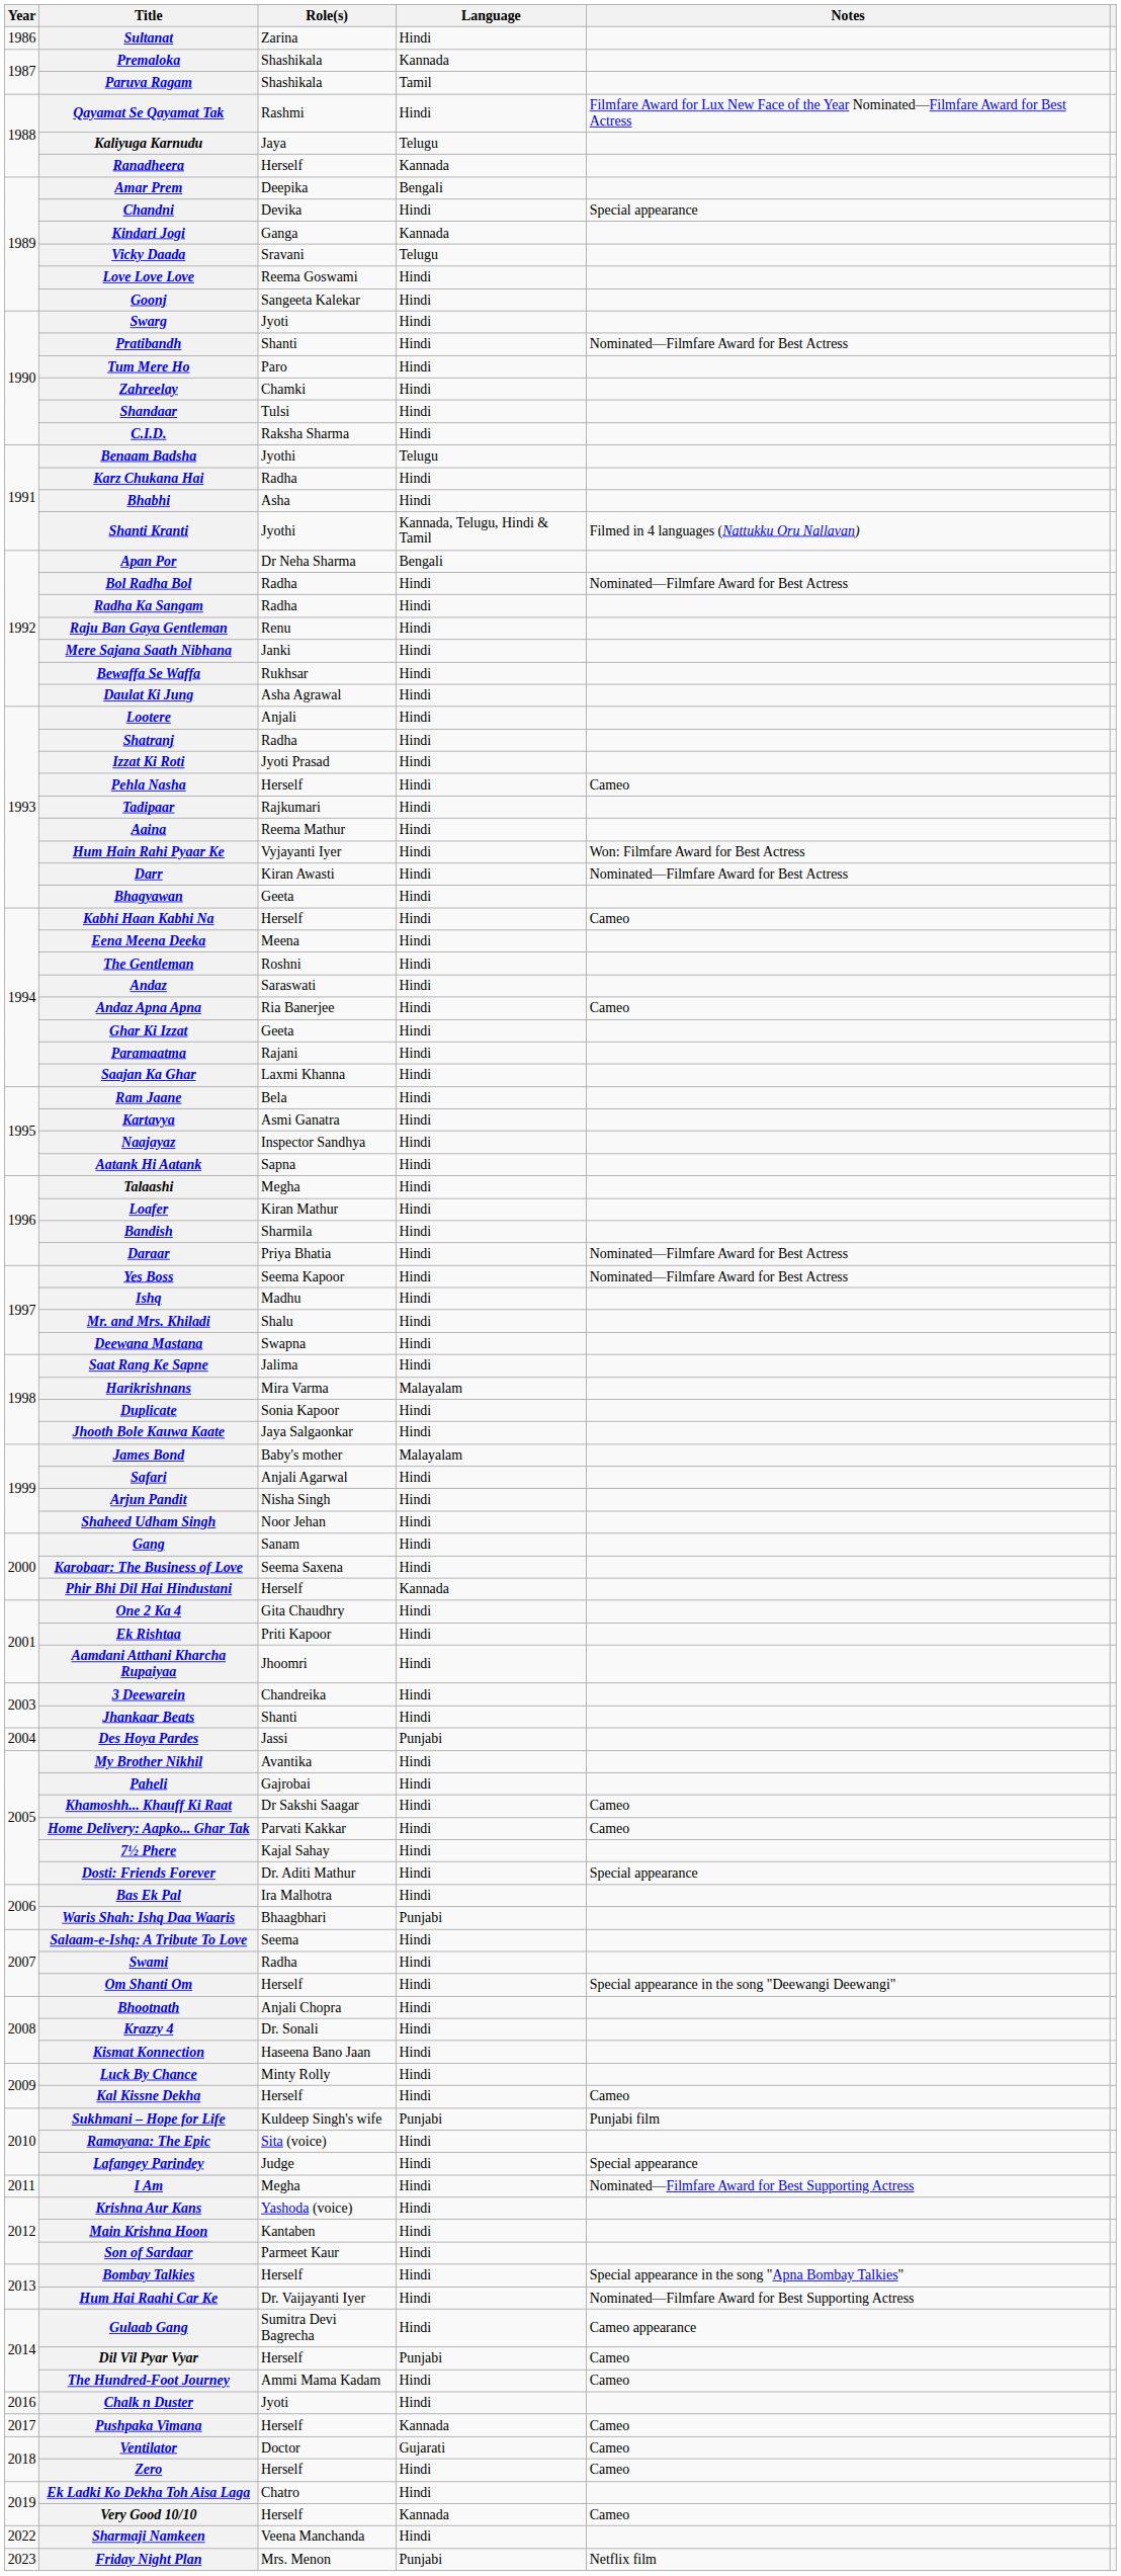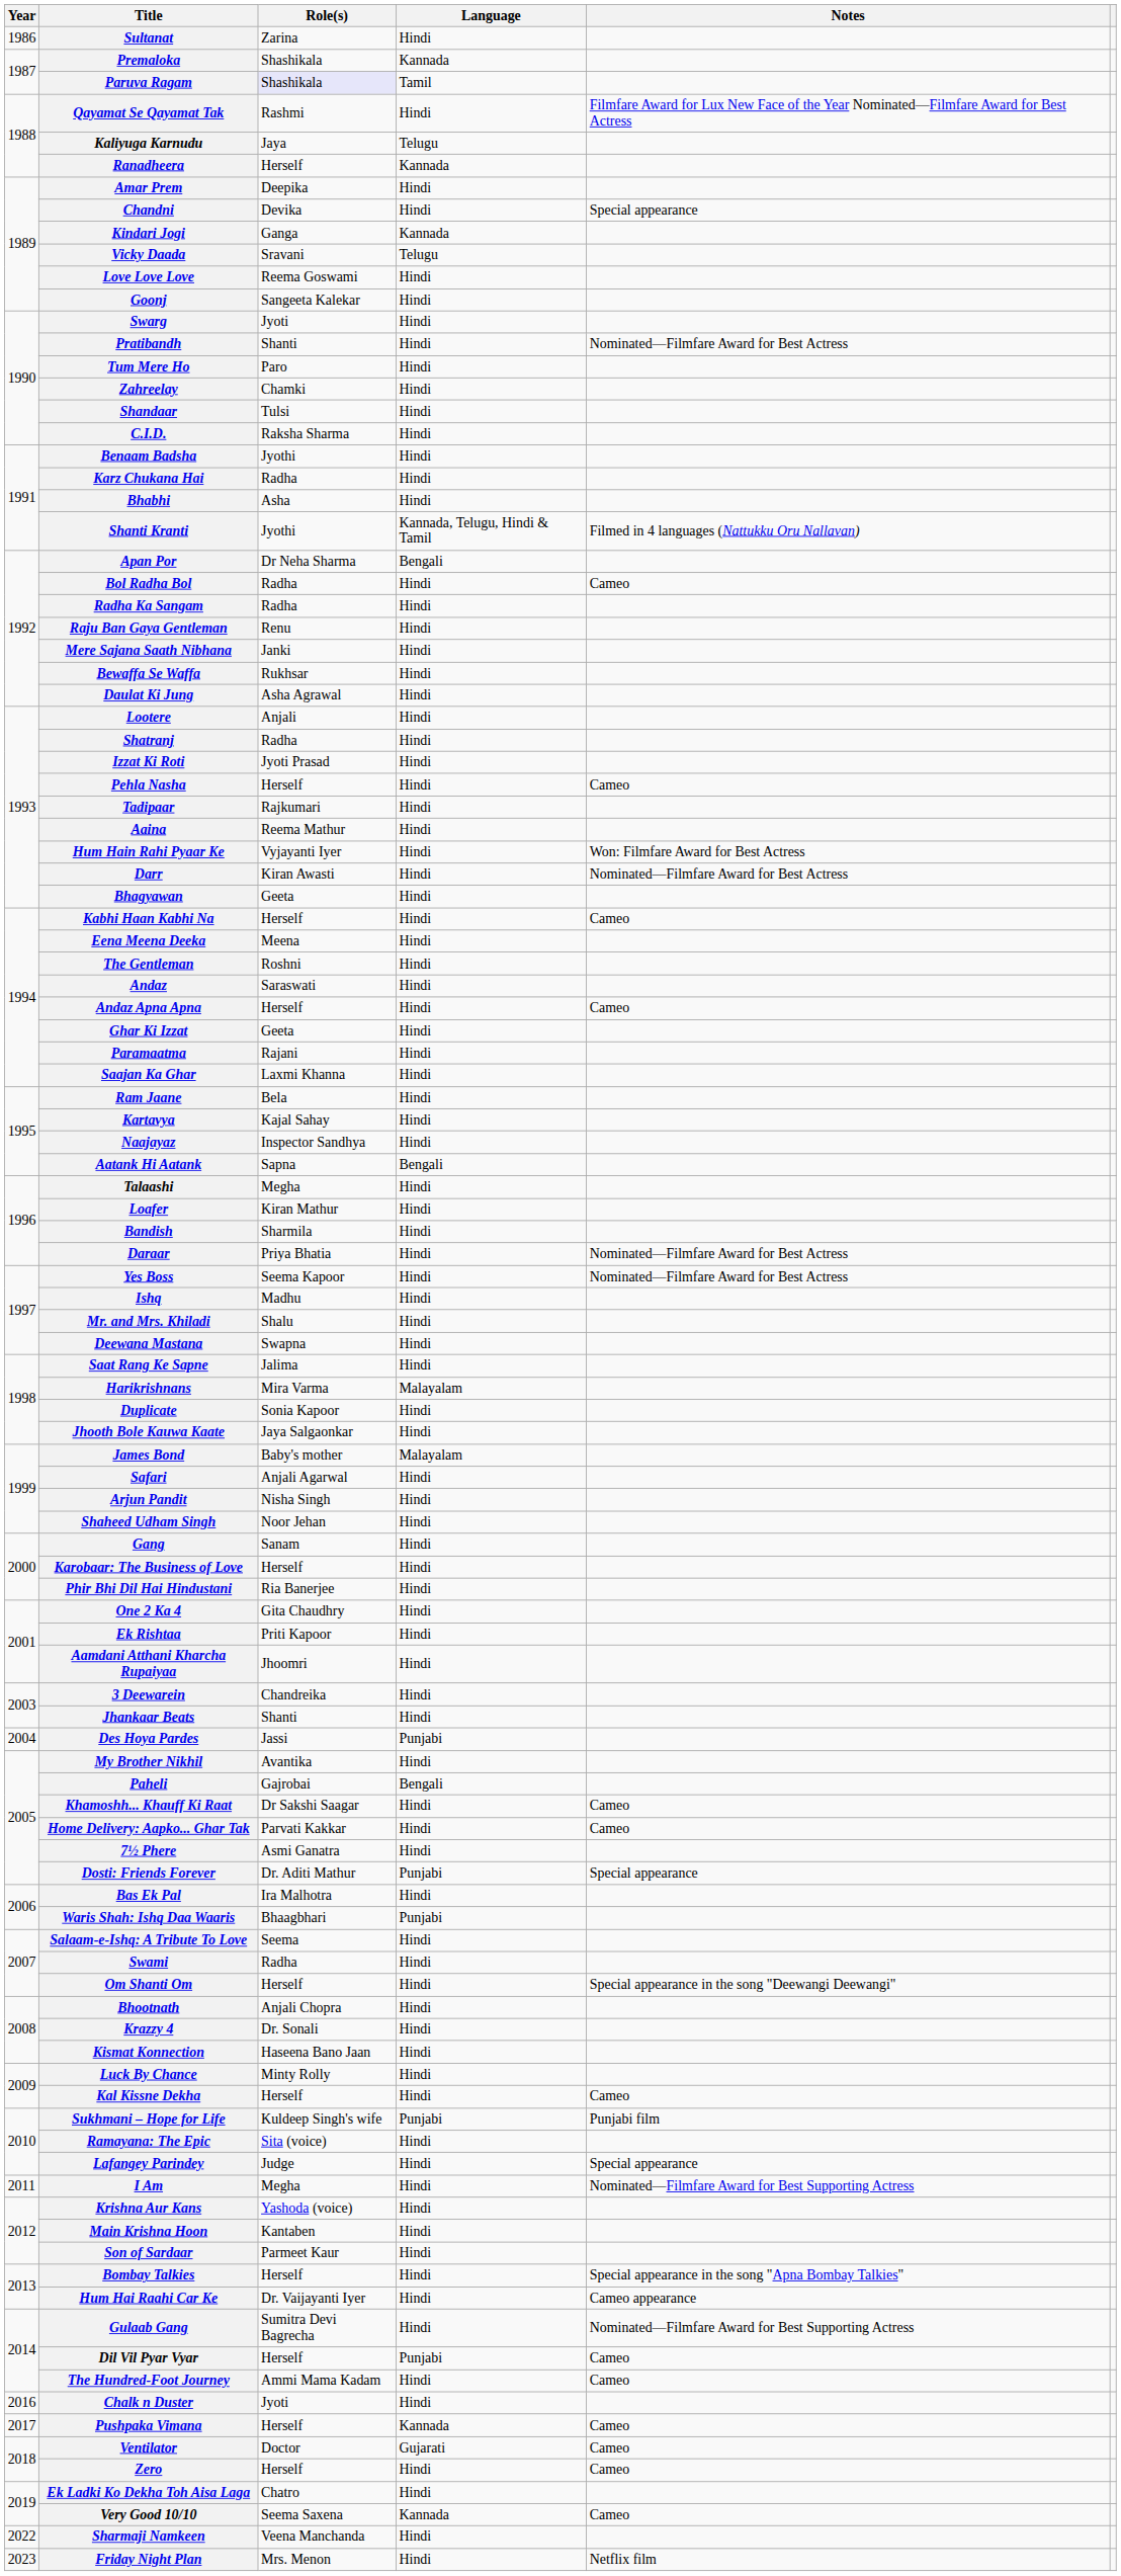Paruva Ragam | Role(s): no background -> lavender background
Amar Prem | Language: Bengali -> Hindi
Benaam Badsha | Language: Telugu -> Hindi
Bol Radha Bol | Notes: Nominated—Filmfare Award for Best Actress -> Cameo
Andaz Apna Apna | Role(s): Ria Banerjee -> Herself
Kartavya | Role(s): Asmi Ganatra -> Kajal Sahay
Aatank Hi Aatank | Language: Hindi -> Bengali
Karobaar: The Business of Love | Role(s): Seema Saxena -> Herself
Phir Bhi Dil Hai Hindustani | Role(s): Herself -> Ria Banerjee
Phir Bhi Dil Hai Hindustani | Language: Kannada -> Hindi
Paheli | Language: Hindi -> Bengali
7½ Phere | Role(s): Kajal Sahay -> Asmi Ganatra
Dosti: Friends Forever | Language: Hindi -> Punjabi
Hum Hai Raahi Car Ke | Notes: Nominated—Filmfare Award for Best Supporting Actress -> Cameo appearance
Gulaab Gang | Notes: Cameo appearance -> Nominated—Filmfare Award for Best Supporting Actress
Very Good 10/10 | Role(s): Herself -> Seema Saxena
Friday Night Plan | Language: Punjabi -> Hindi
